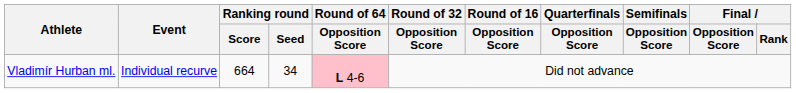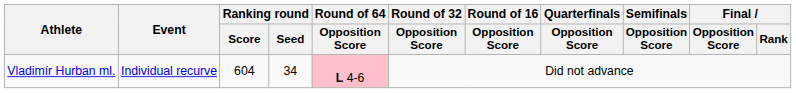Vladimír Hurban ml. | Ranking round / Score: 664 -> 604
